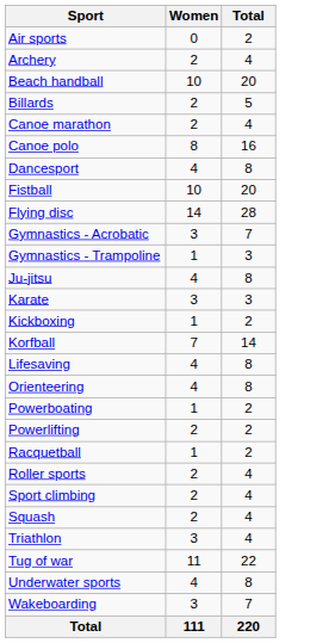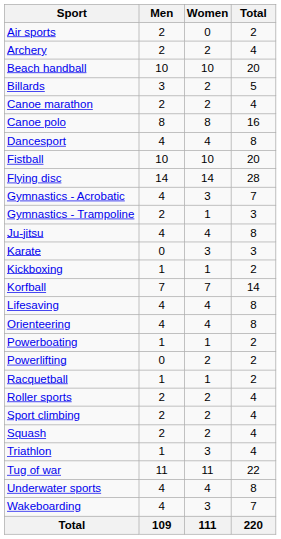+ column: Men | 2 | 2 | 10 | 3 | 2 | 8 | 4 | 10 | 14 | 4 | 2 | 4 | 0 | 1 | 7 | 4 | 4 | 1 | 0 | 1 | 2 | 2 | 2 | 1 | 11 | 4 | 4 | 109
